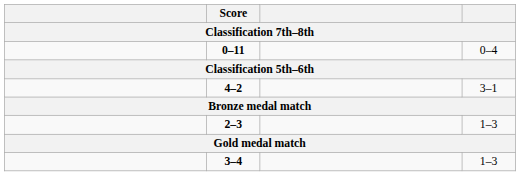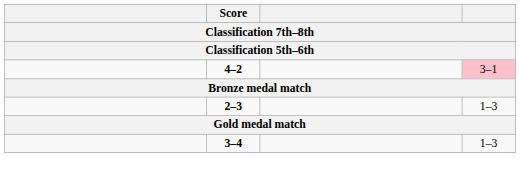- row: 0–11 | 0–4
4–2 | column 4: no background -> pink background
